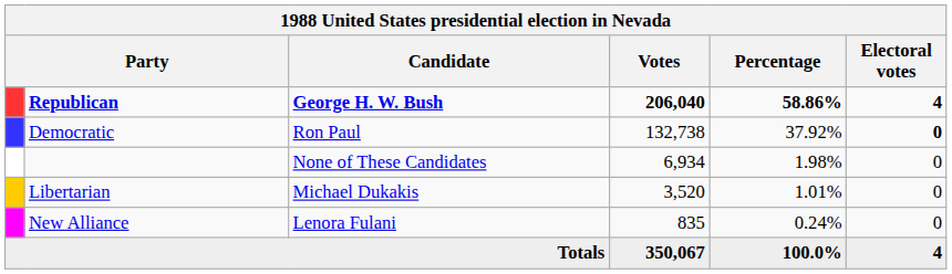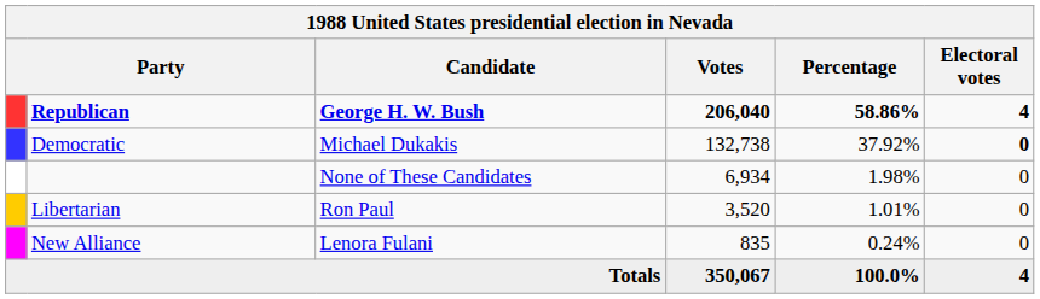Democratic | Candidate: Ron Paul -> Michael Dukakis
Libertarian | Candidate: Michael Dukakis -> Ron Paul
